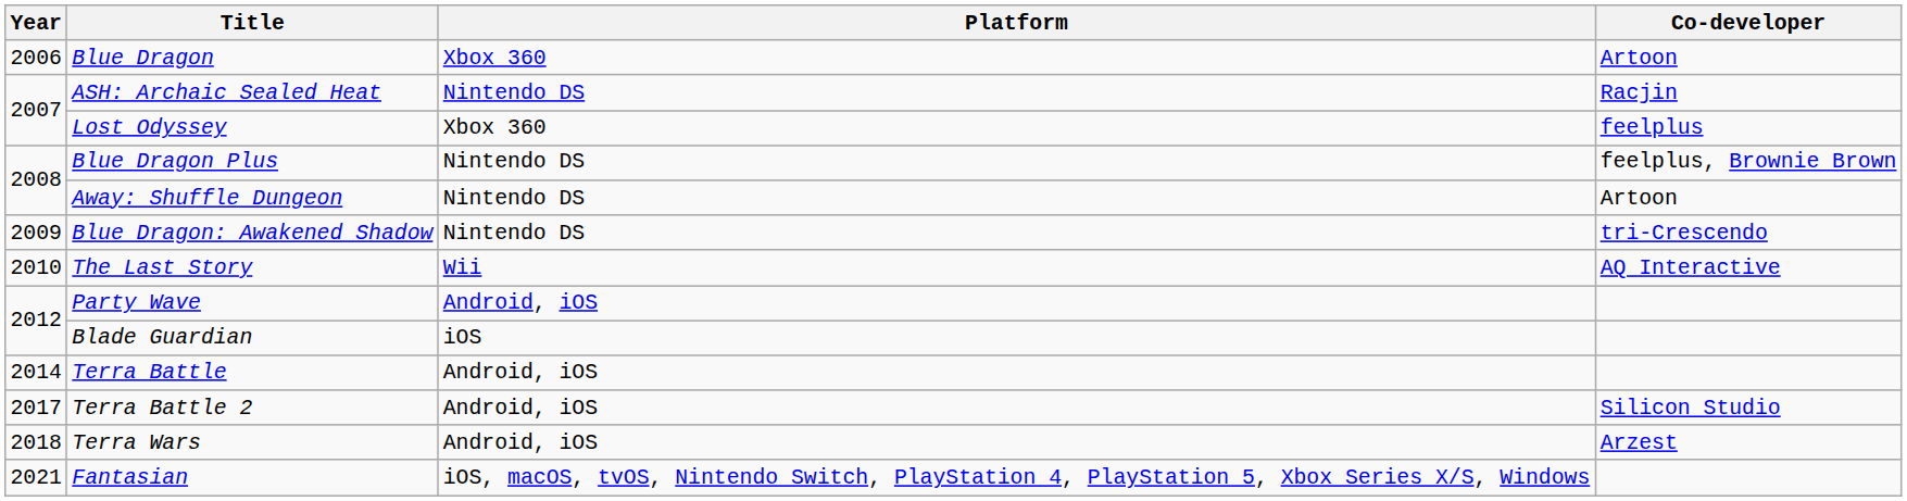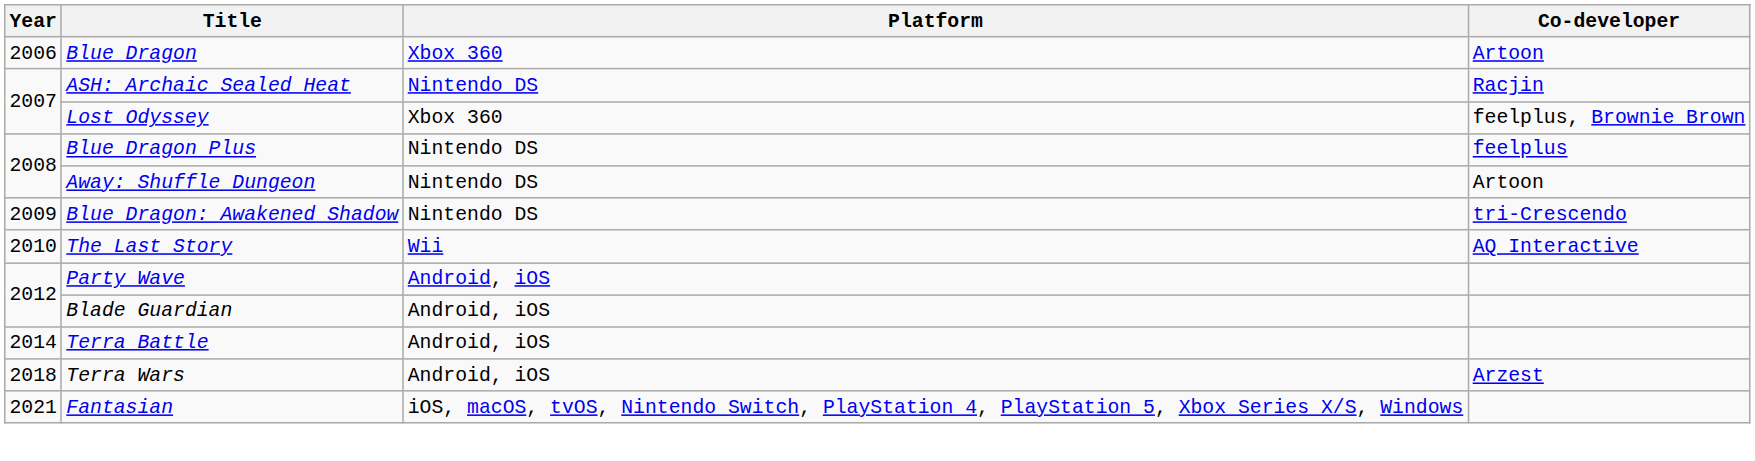Lost Odyssey | Co-developer: feelplus -> feelplus, Brownie Brown
Blue Dragon Plus | Co-developer: feelplus, Brownie Brown -> feelplus
Blade Guardian | Platform: iOS -> Android, iOS
- row: 2017 | Terra Battle 2 | Android, iOS | Silicon Studio
